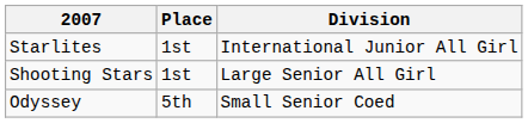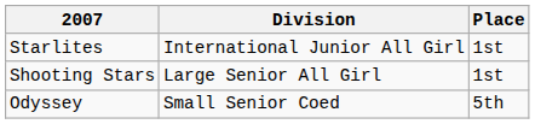columns swapped: Place <-> Division
